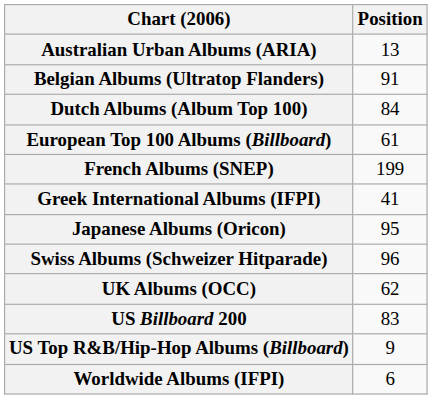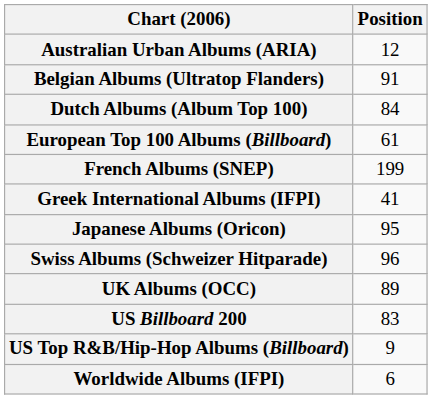Australian Urban Albums (ARIA) | Position: 13 -> 12
UK Albums (OCC) | Position: 62 -> 89
